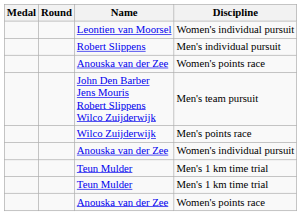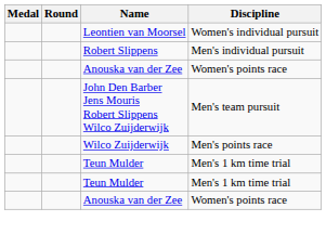- row: Anouska van der Zee | Women's individual pursuit
